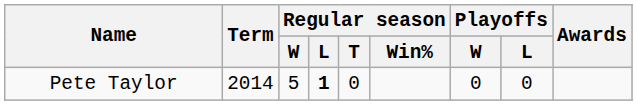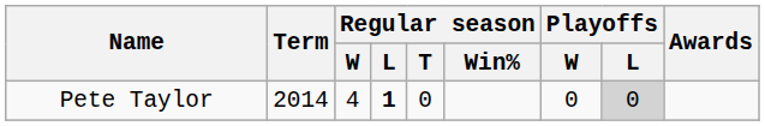Pete Taylor | Regular season / W: 5 -> 4
Pete Taylor | Playoffs / L: no background -> lightgrey background
